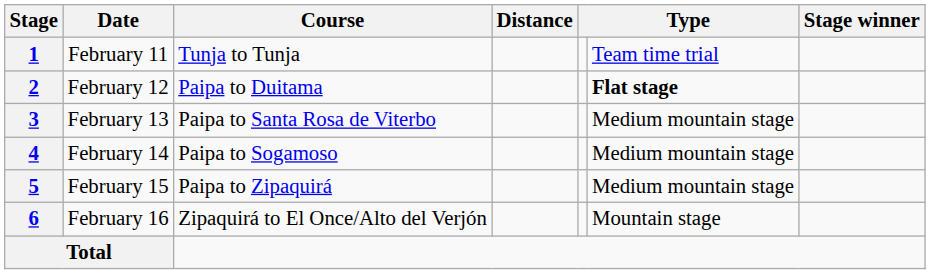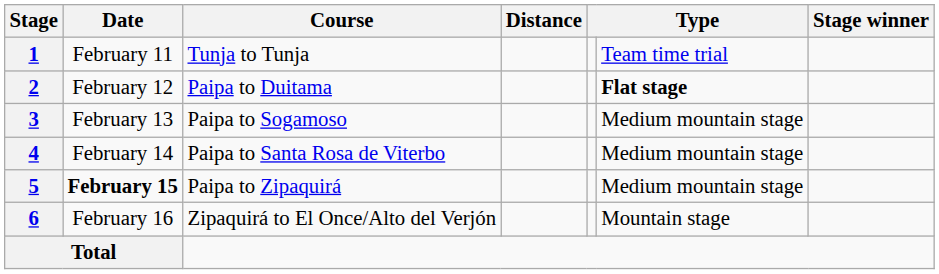3 | Course: Paipa to Santa Rosa de Viterbo -> Paipa to Sogamoso
4 | Course: Paipa to Sogamoso -> Paipa to Santa Rosa de Viterbo
5 | Date: normal -> bold
